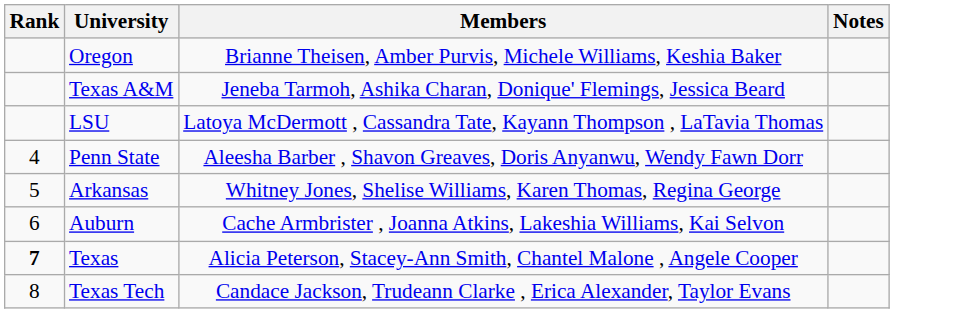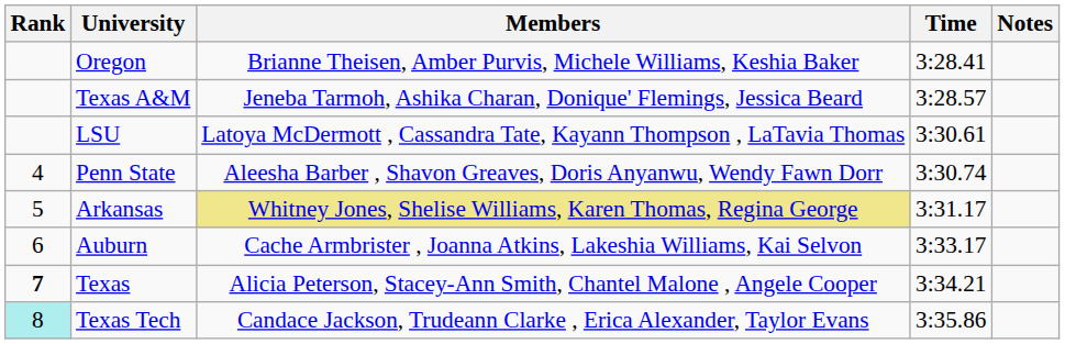+ column: Time | 3:28.41 | 3:28.57 | 3:30.61 | 3:30.74 | 3:31.17 | 3:33.17 | 3:34.21 | 3:35.86
Arkansas | Members: no background -> khaki background
Texas Tech | Rank: no background -> paleturquoise background
